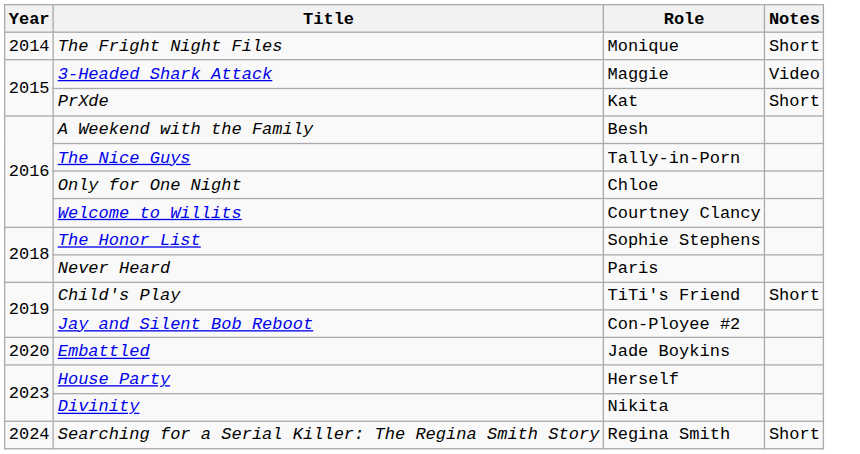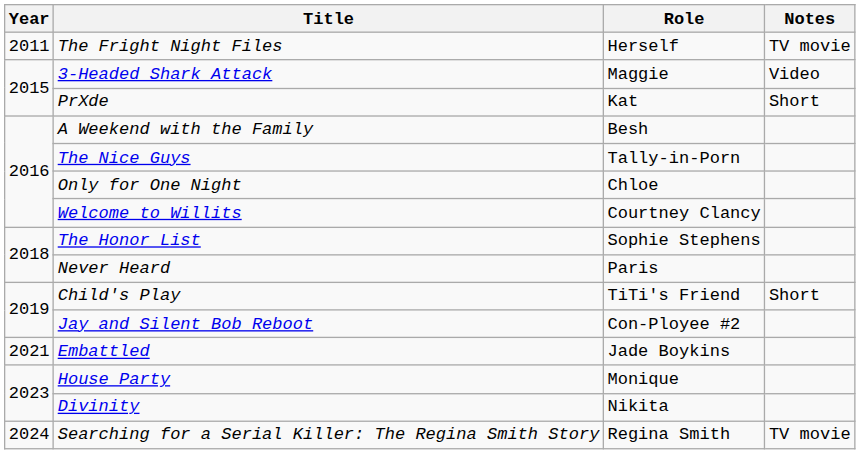The Fright Night Files | Year: 2014 -> 2011
The Fright Night Files | Role: Monique -> Herself
The Fright Night Files | Notes: Short -> TV movie
Embattled | Year: 2020 -> 2021
House Party | Role: Herself -> Monique
Searching for a Serial Killer: The Regina Smith Story | Notes: Short -> TV movie
